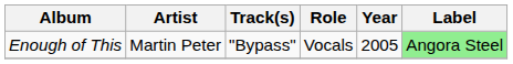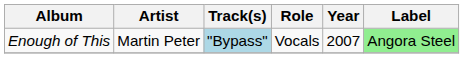Enough of This | Track(s): no background -> lightblue background
Enough of This | Year: 2005 -> 2007
